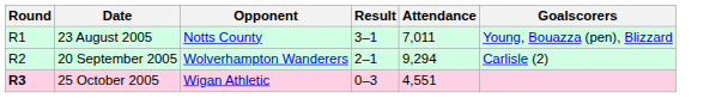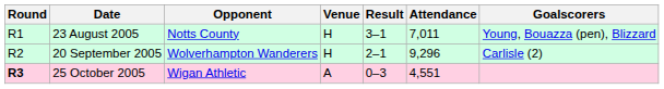+ column: Venue | H | H | A
20 September 2005 | Attendance: 9,294 -> 9,296
